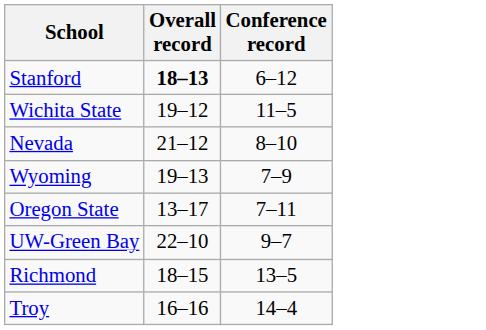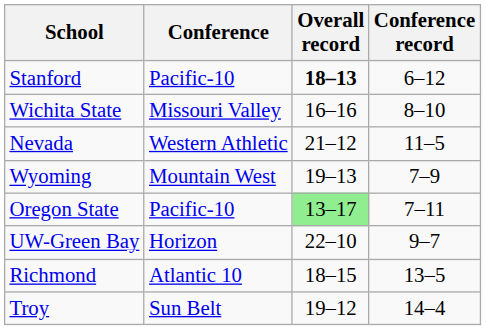+ column: Conference | Pacific-10 | Missouri Valley | Western Athletic | Mountain West | Pacific-10 | Horizon | Atlantic 10 | Sun Belt
Wichita State | Overall record: 19–12 -> 16–16
Wichita State | Conference record: 11–5 -> 8–10
Nevada | Conference record: 8–10 -> 11–5
Oregon State | Overall record: no background -> lightgreen background
Troy | Overall record: 16–16 -> 19–12
